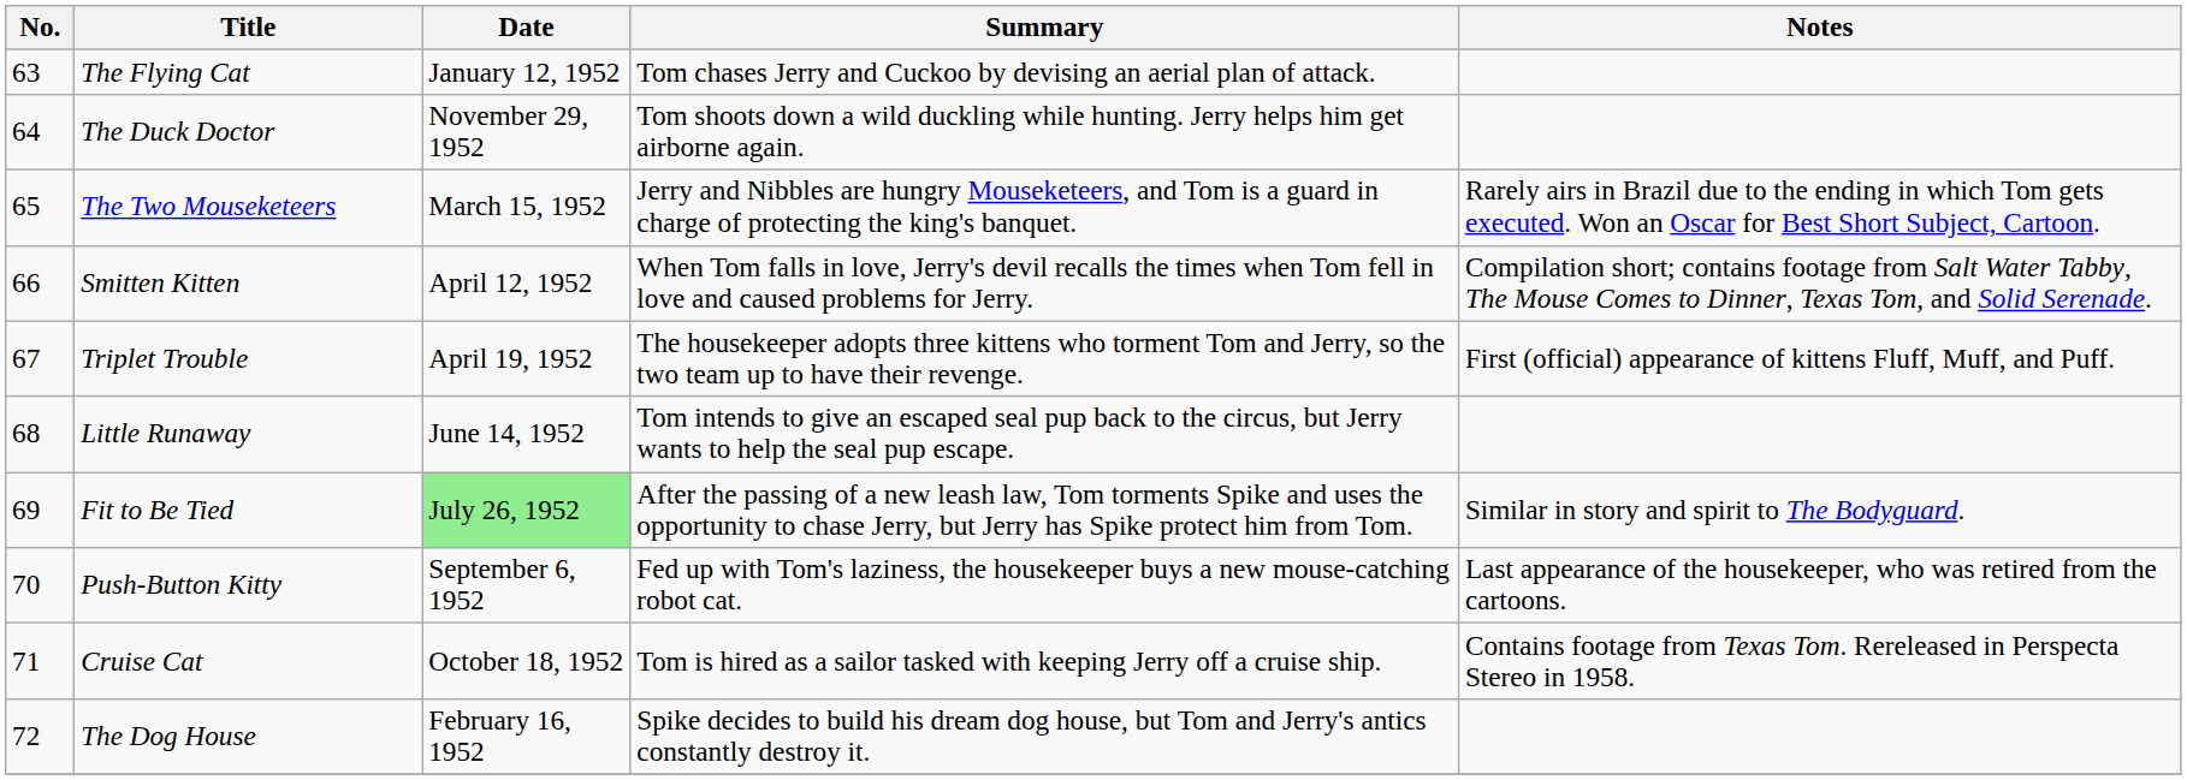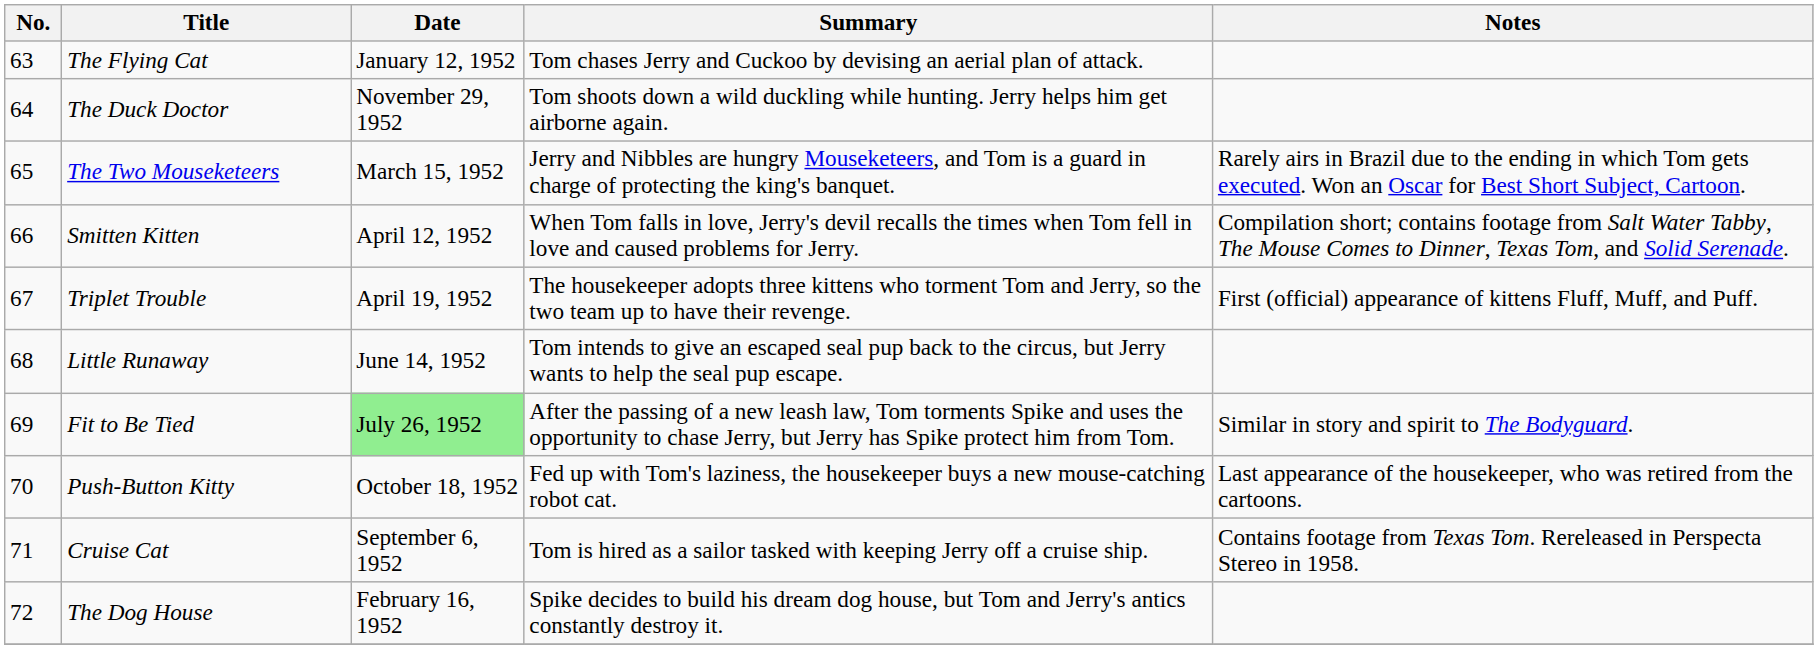Push-Button Kitty | Date: September 6, 1952 -> October 18, 1952
Cruise Cat | Date: October 18, 1952 -> September 6, 1952
